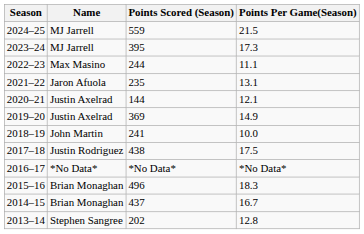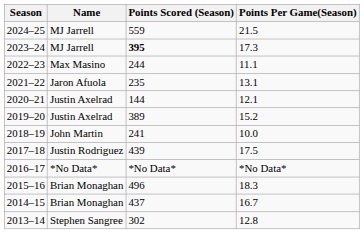2023–24 | Points Scored (Season): normal -> bold
2019–20 | Points Scored (Season): 369 -> 389
2019–20 | Points Per Game(Season): 14.9 -> 15.2
2017–18 | Points Scored (Season): 438 -> 439
2013–14 | Points Scored (Season): 202 -> 302
